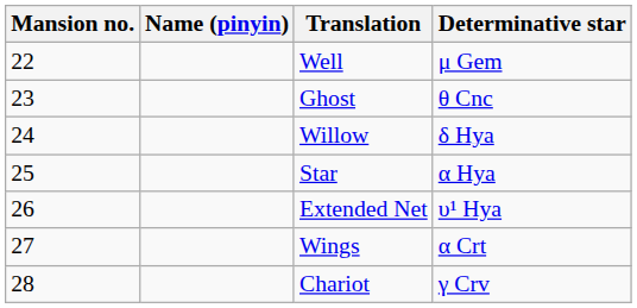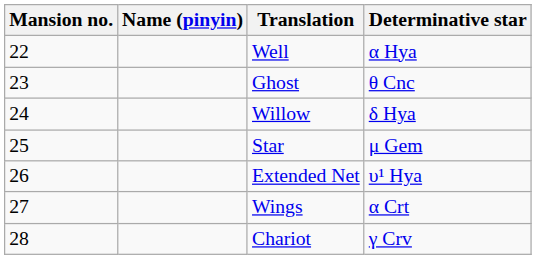Well | Determinative star: μ Gem -> α Hya
Star | Determinative star: α Hya -> μ Gem
